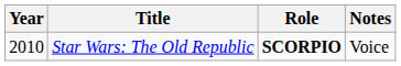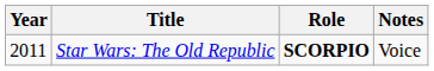Star Wars: The Old Republic | Year: 2010 -> 2011
